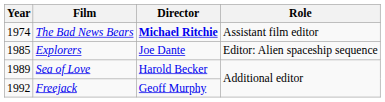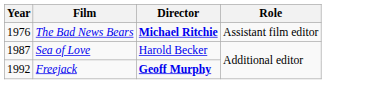The Bad News Bears | Year: 1974 -> 1976
- row: 1985 | Explorers | Joe Dante | Editor: Alien spaceship sequence
Sea of Love | Year: 1989 -> 1987
Freejack | Director: normal -> bold
